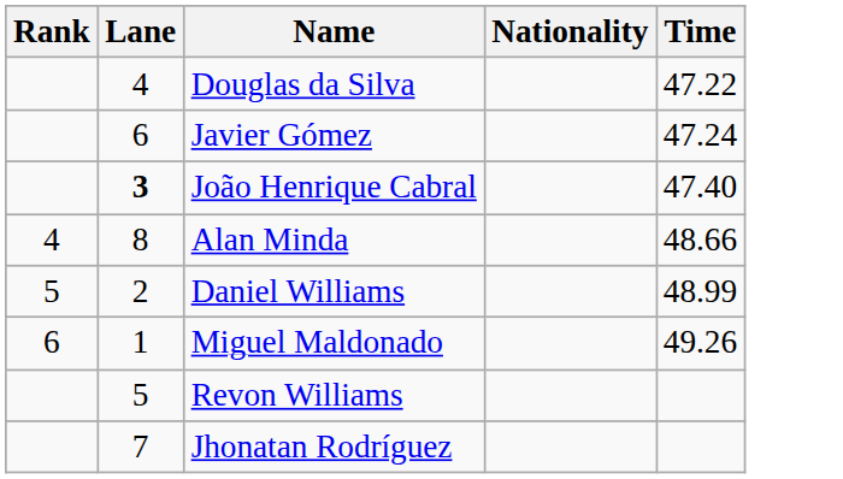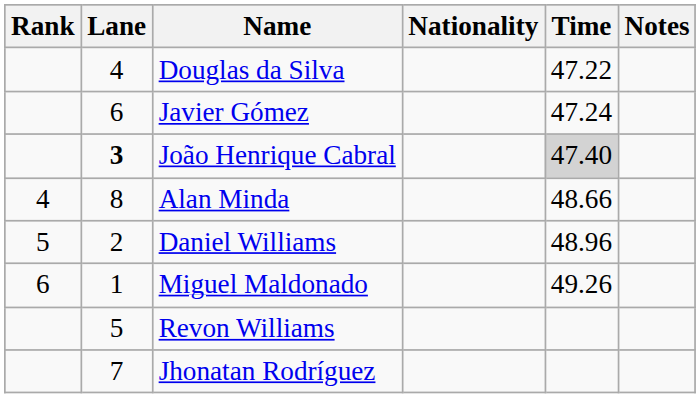+ column: Notes
João Henrique Cabral | Time: no background -> lightgrey background
Daniel Williams | Time: 48.99 -> 48.96
